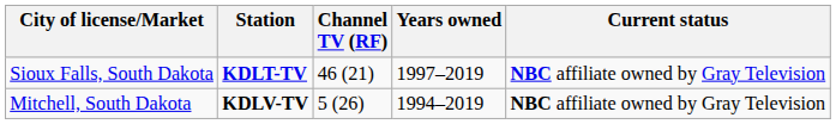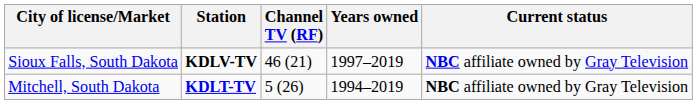Sioux Falls, South Dakota | Station: KDLT-TV -> KDLV-TV
Mitchell, South Dakota | Station: KDLV-TV -> KDLT-TV
